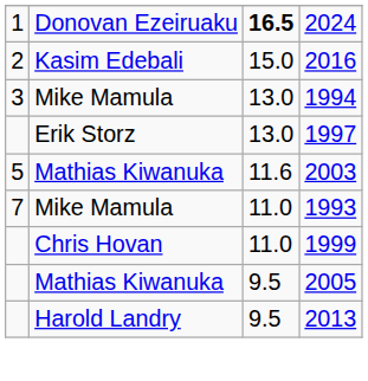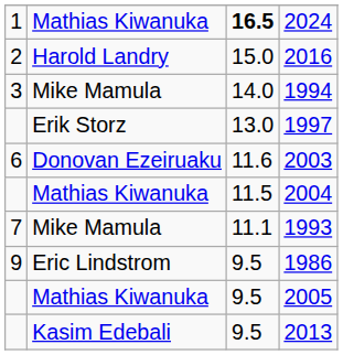2024 | column 2: Donovan Ezeiruaku -> Mathias Kiwanuka
2016 | column 2: Kasim Edebali -> Harold Landry
1994 | column 3: 13.0 -> 14.0
2003 | column 1: 5 -> 6
2003 | column 2: Mathias Kiwanuka -> Donovan Ezeiruaku
+ row: Mathias Kiwanuka | 11.5 | 2004
1993 | column 3: 11.0 -> 11.1
- row: Chris Hovan | 11.0 | 1999
+ row: 9 | Eric Lindstrom | 9.5 | 1986
2013 | column 2: Harold Landry -> Kasim Edebali
